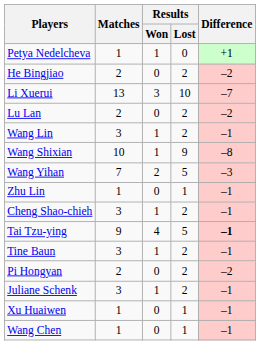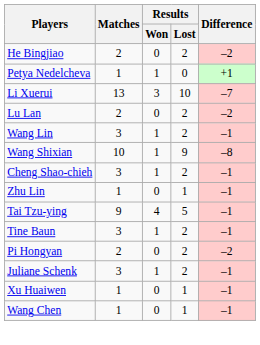rows swapped: Petya Nedelcheva <-> He Bingjiao
- row: Wang Yihan | 7 | 2 | 5 | –3
rows swapped: Zhu Lin <-> Cheng Shao-chieh
Tai Tzu-ying | Difference: bold -> normal
